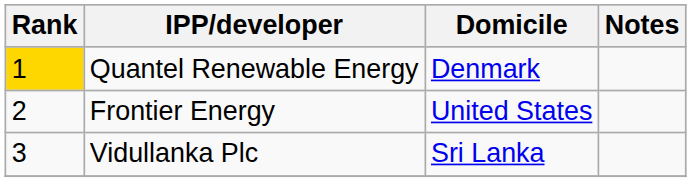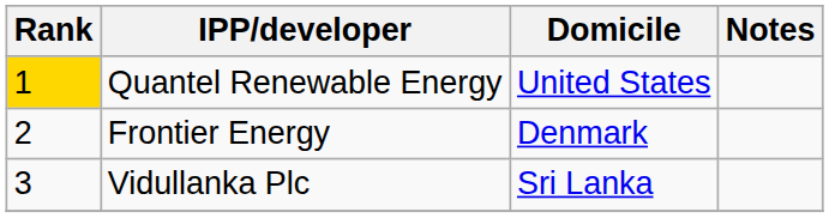Quantel Renewable Energy | Domicile: Denmark -> United States
Frontier Energy | Domicile: United States -> Denmark
